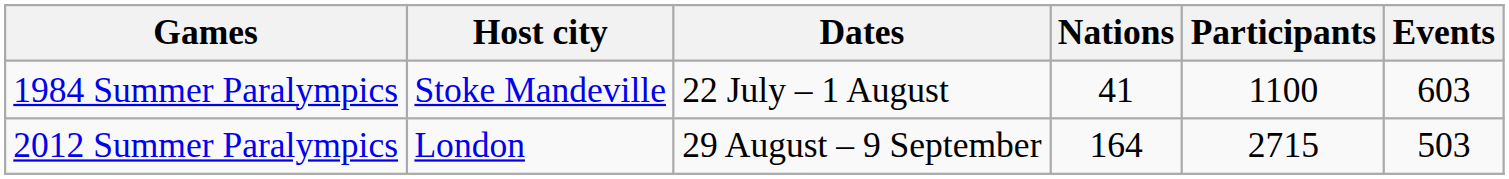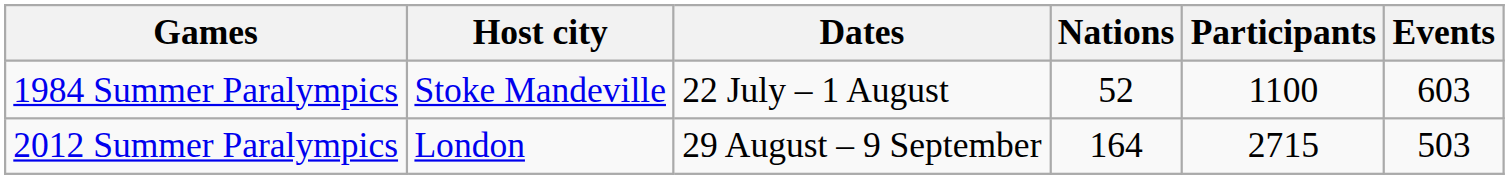1984 Summer Paralympics | Nations: 41 -> 52
